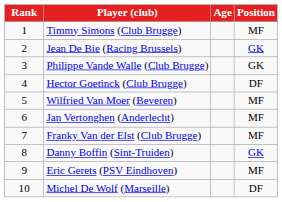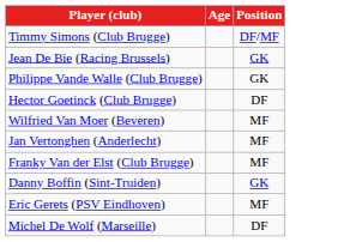- column: Rank | 1 | 2 | 3 | 4 | 5 | 6 | 7 | 8 | 9 | 10
Timmy Simons (Club Brugge) | Position: MF -> DF/MF
